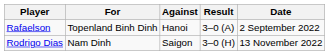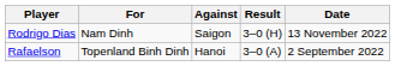rows swapped: Rafaelson <-> Rodrigo Dias
